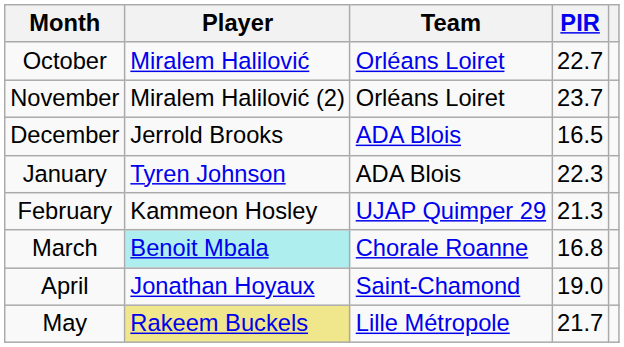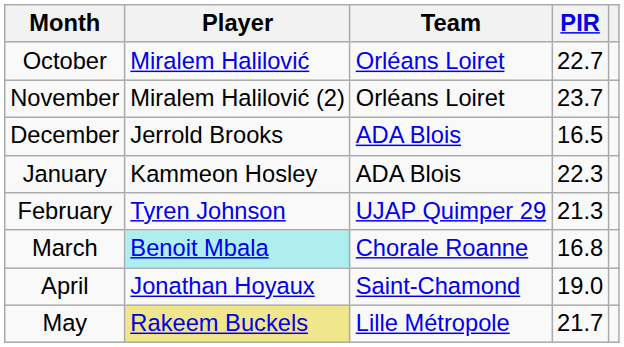January | Player: Tyren Johnson -> Kammeon Hosley
February | Player: Kammeon Hosley -> Tyren Johnson
